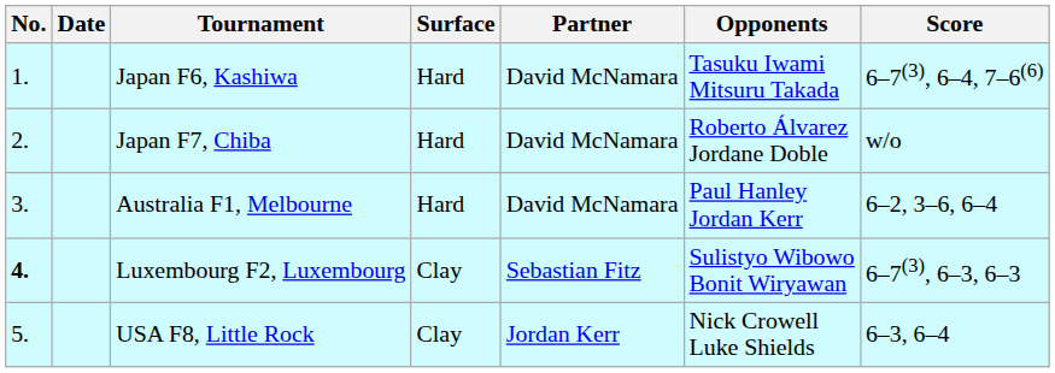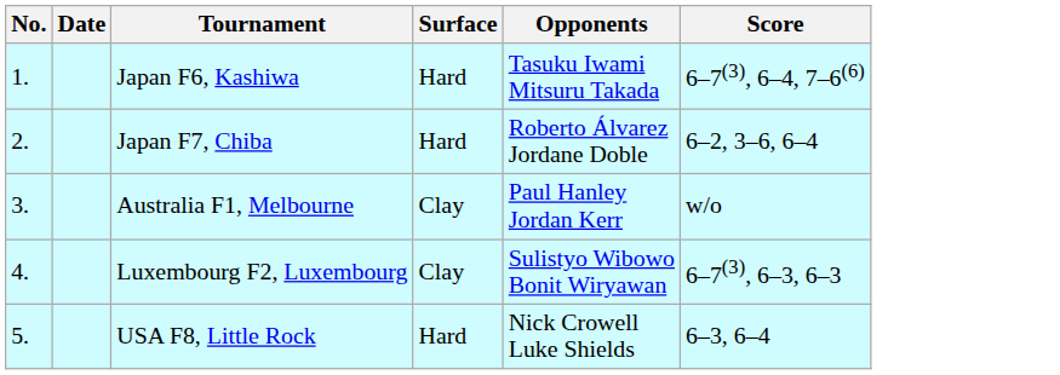- column: Partner | David McNamara | David McNamara | David McNamara | Sebastian Fitz | Jordan Kerr
Japan F7, Chiba | Score: w/o -> 6–2, 3–6, 6–4
Australia F1, Melbourne | Surface: Hard -> Clay
Australia F1, Melbourne | Score: 6–2, 3–6, 6–4 -> w/o
Luxembourg F2, Luxembourg | No.: bold -> normal
USA F8, Little Rock | Surface: Clay -> Hard
